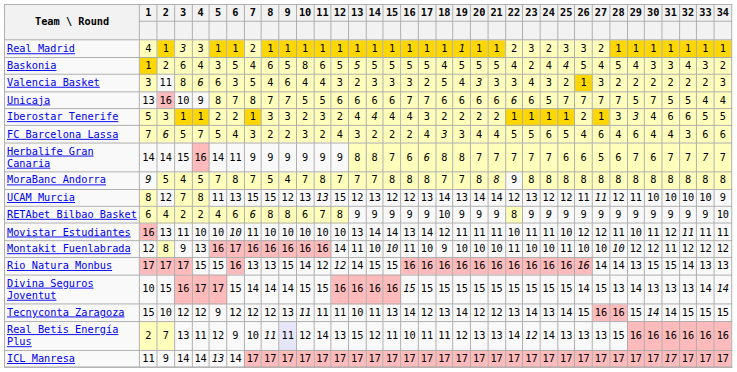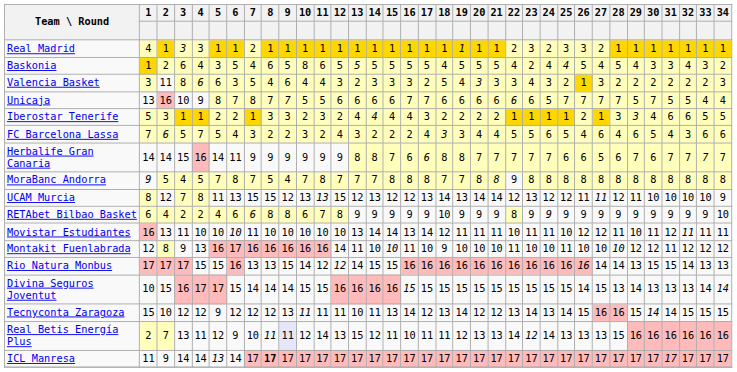FC Barcelona Lassa | 30: 4 -> 5
ICL Manresa | 8: normal -> bold
